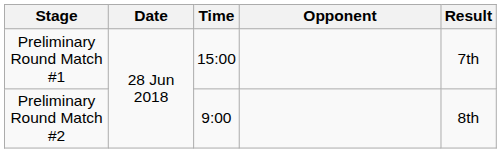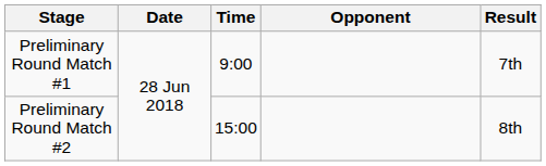Preliminary Round Match #1 | Time: 15:00 -> 9:00
Preliminary Round Match #2 | Time: 9:00 -> 15:00
